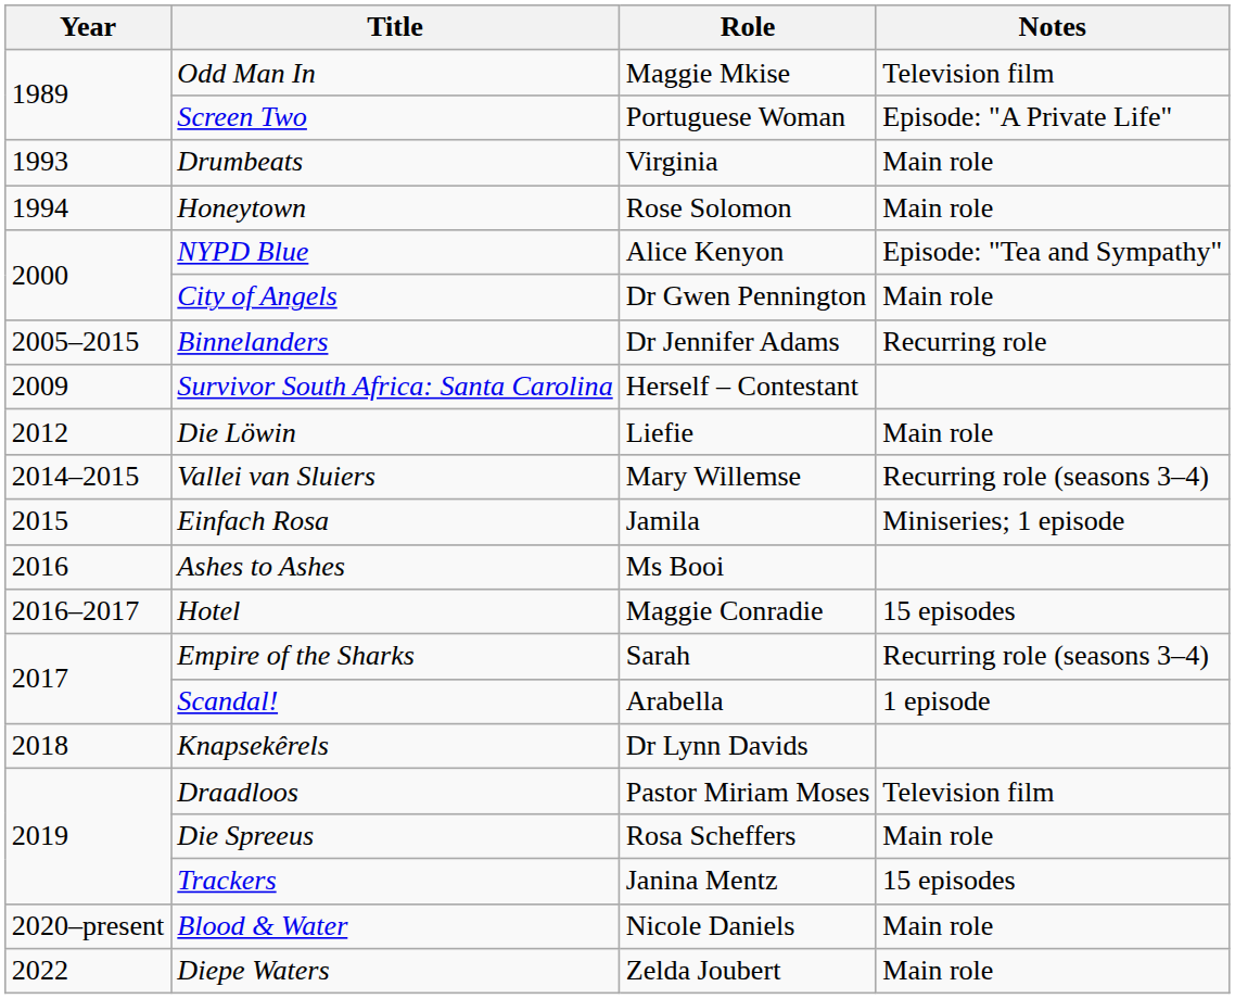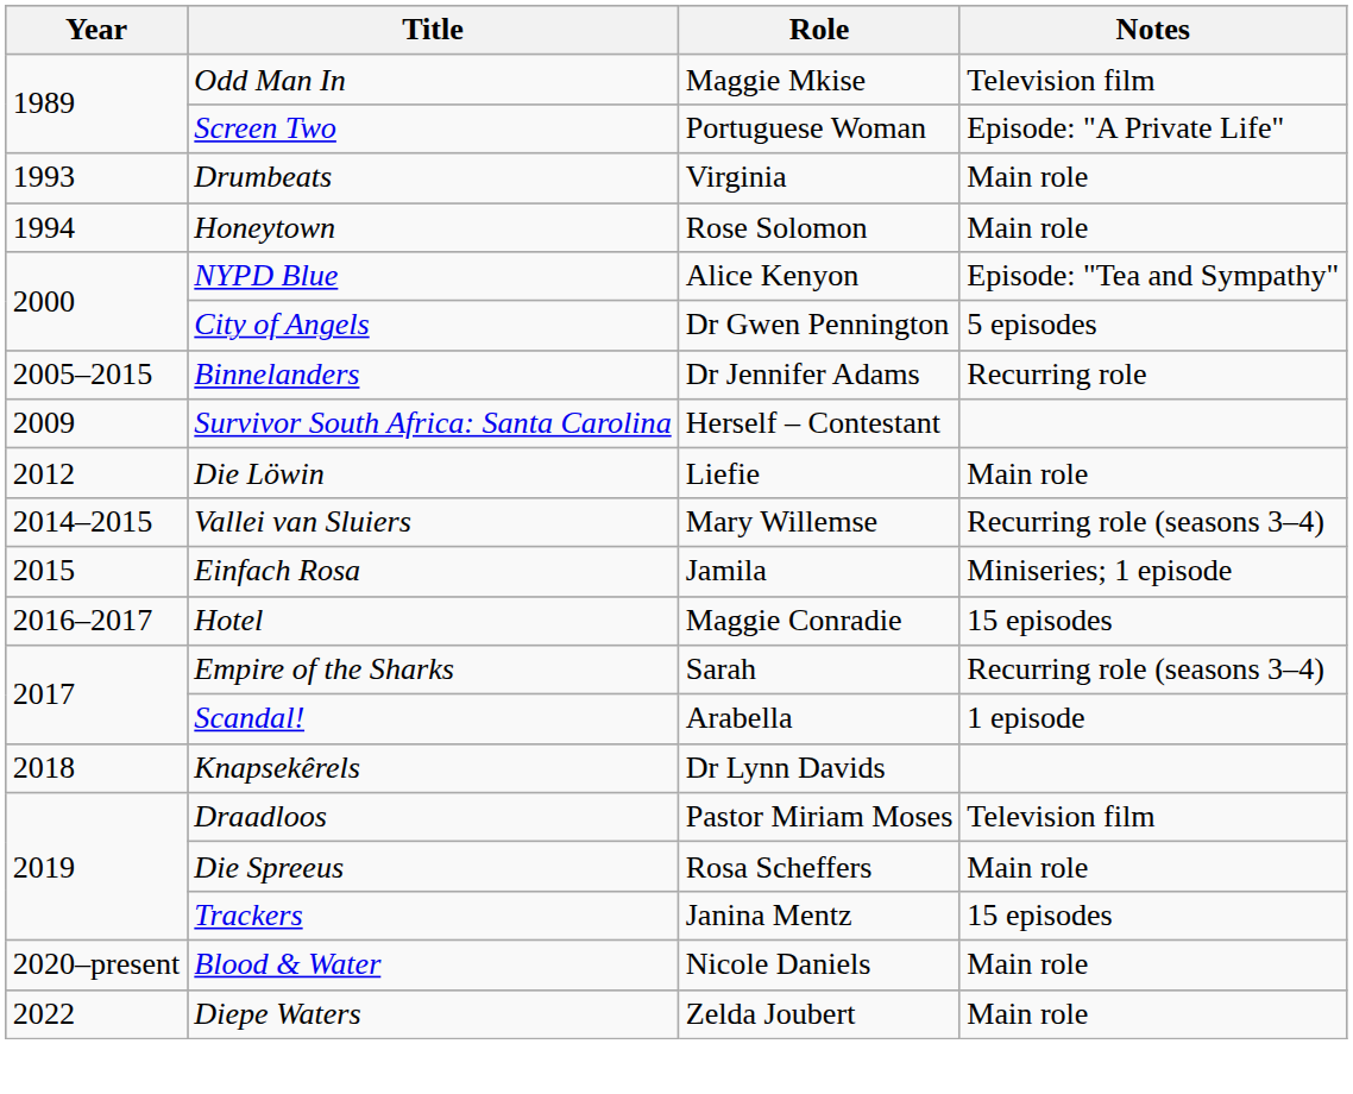City of Angels | Notes: Main role -> 5 episodes
- row: 2016 | Ashes to Ashes | Ms Booi
